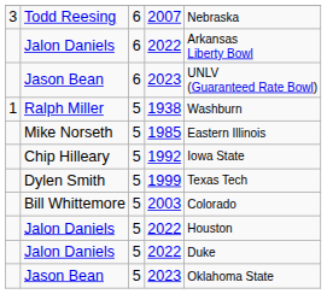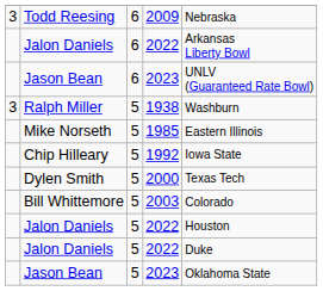Todd Reesing | column 4: 2007 -> 2009
Ralph Miller | column 1: 1 -> 3
Dylen Smith | column 4: 1999 -> 2000
